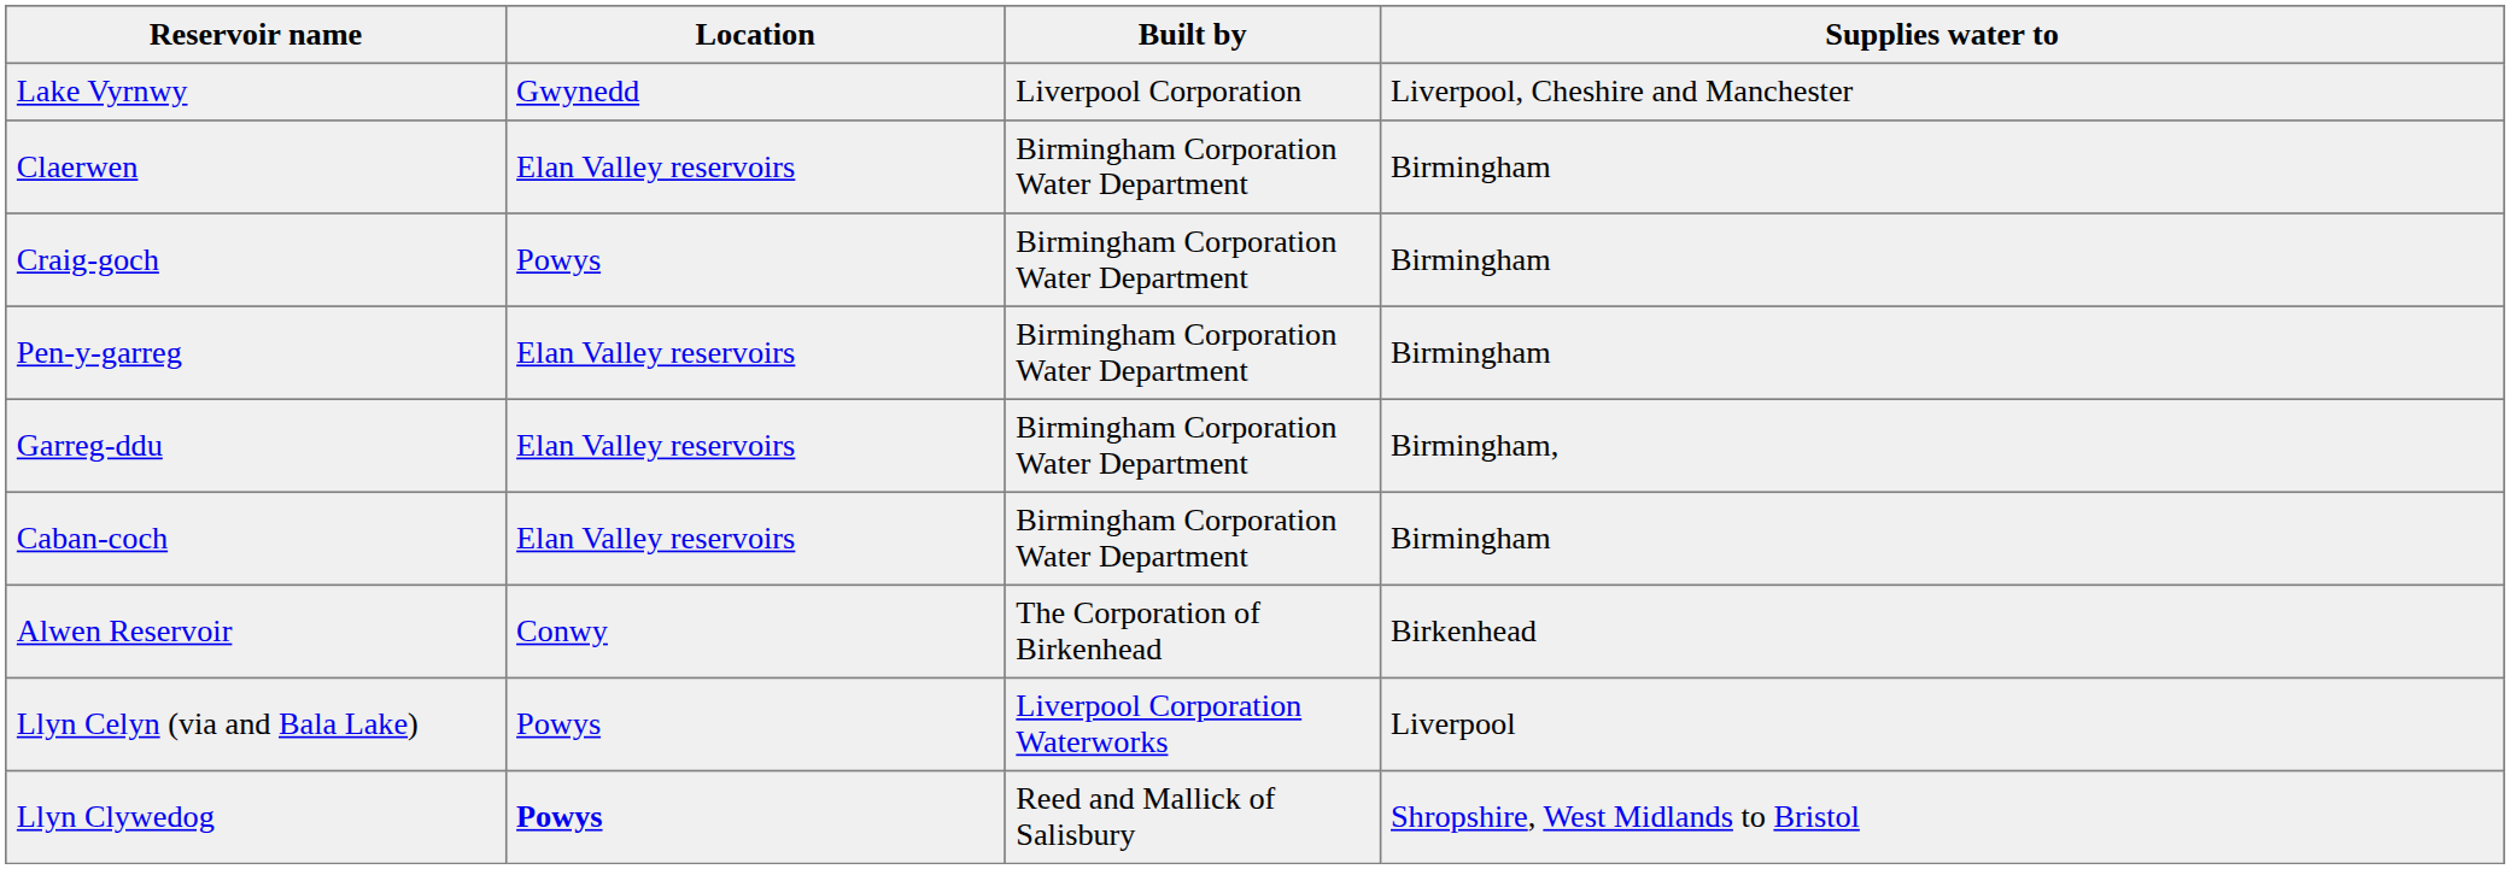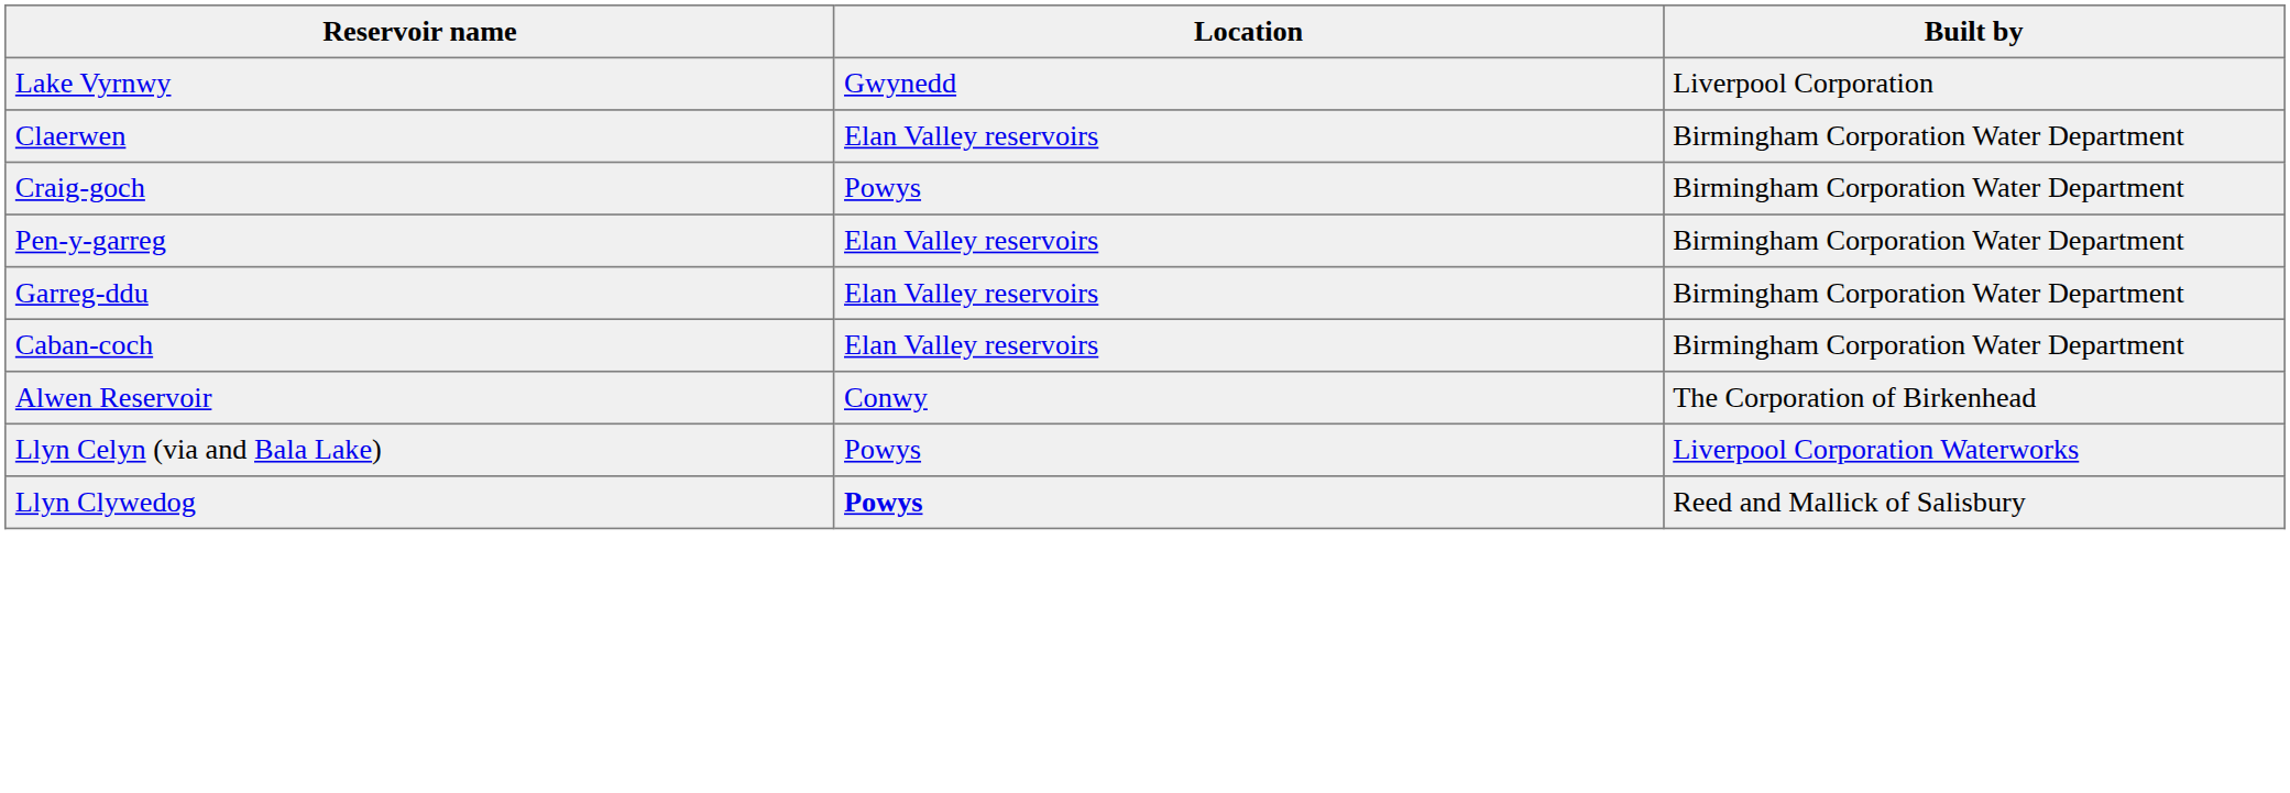- column: Supplies water to | Liverpool, Cheshire and Manchester | Birmingham | Birmingham | Birmingham | Birmingham, | Birmingham | Birkenhead | Liverpool | Shropshire, West Midlands to Bristol
